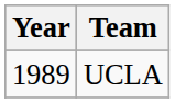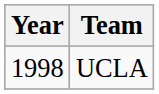UCLA | Year: 1989 -> 1998
